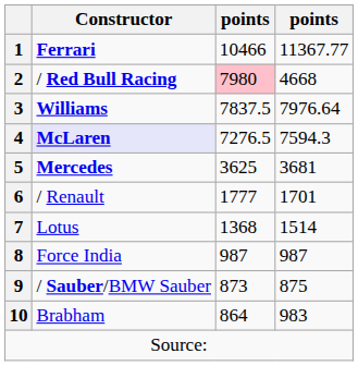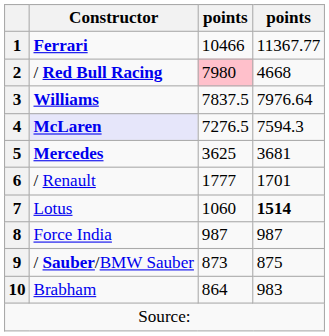7 | column 3: 1368 -> 1060
7 | column 4: normal -> bold
